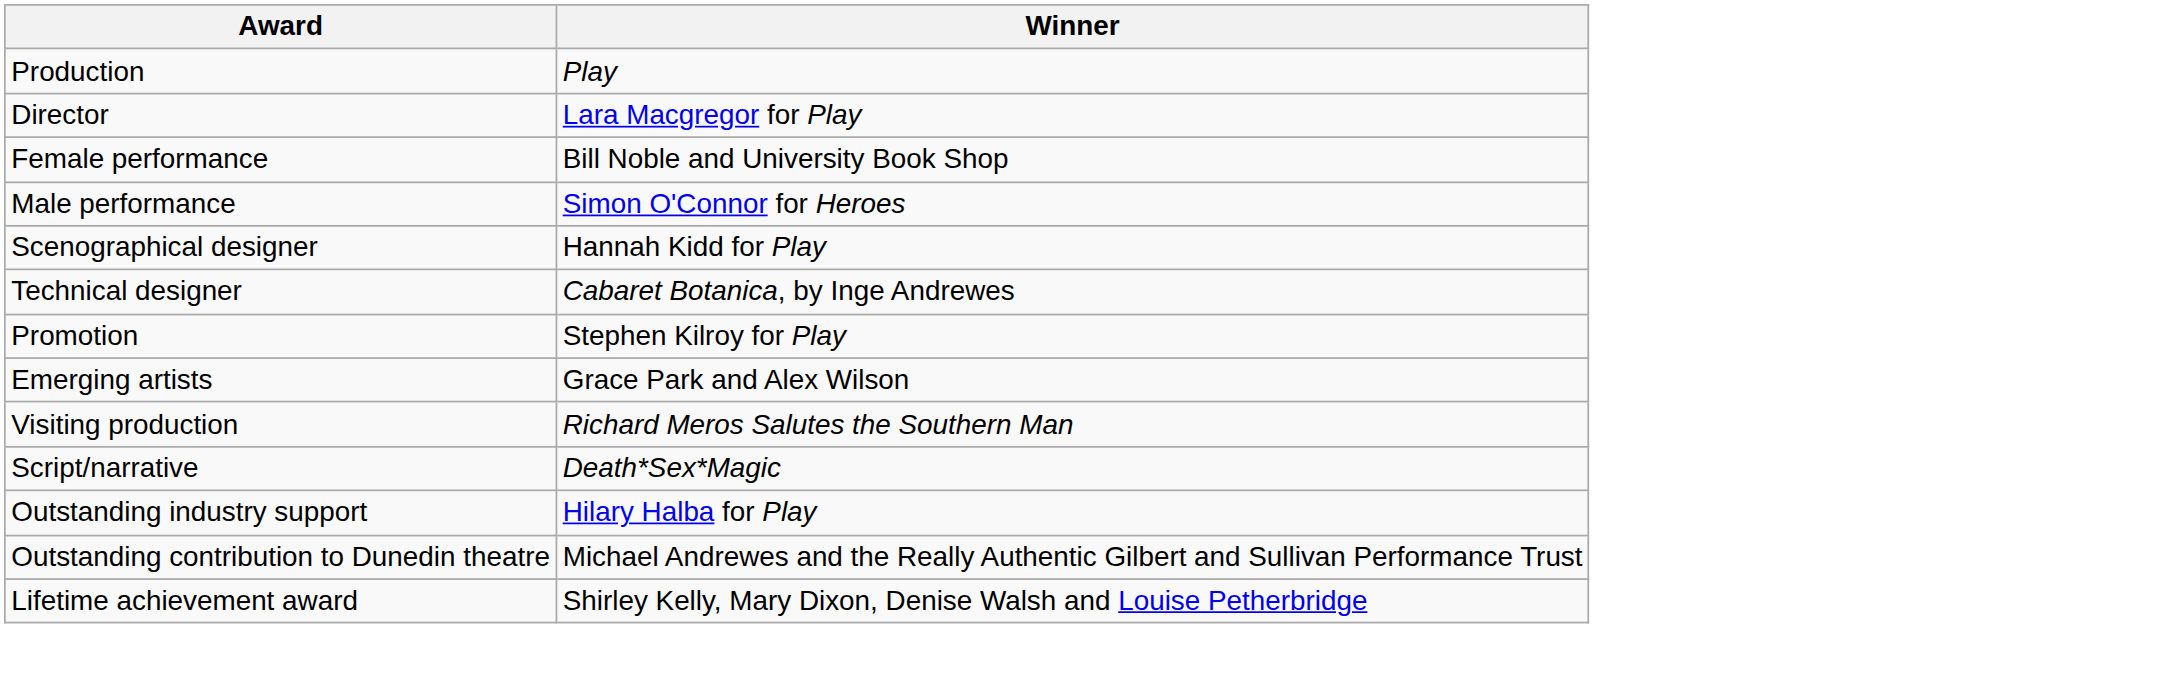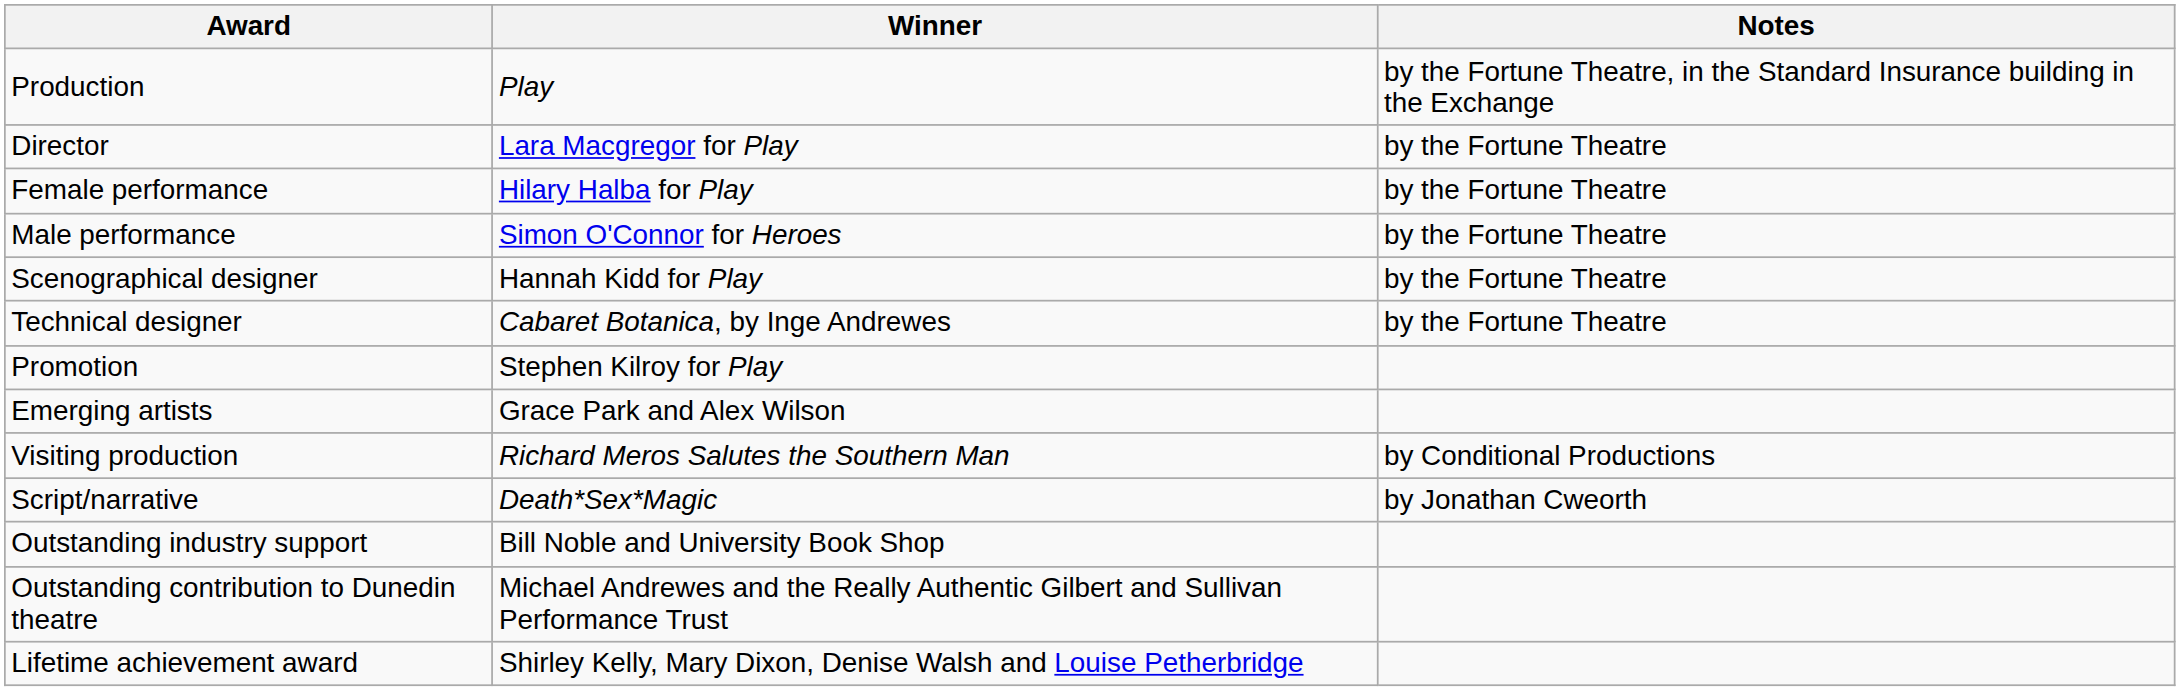+ column: Notes | by the Fortune Theatre, in the Standard Insurance building in the Exchange | by the Fortune Theatre | by the Fortune Theatre | by the Fortune Theatre | by the Fortune Theatre | by the Fortune Theatre | by Conditional Productions | by Jonathan Cweorth
Female performance | Winner: Bill Noble and University Book Shop -> Hilary Halba for Play
Outstanding industry support | Winner: Hilary Halba for Play -> Bill Noble and University Book Shop
